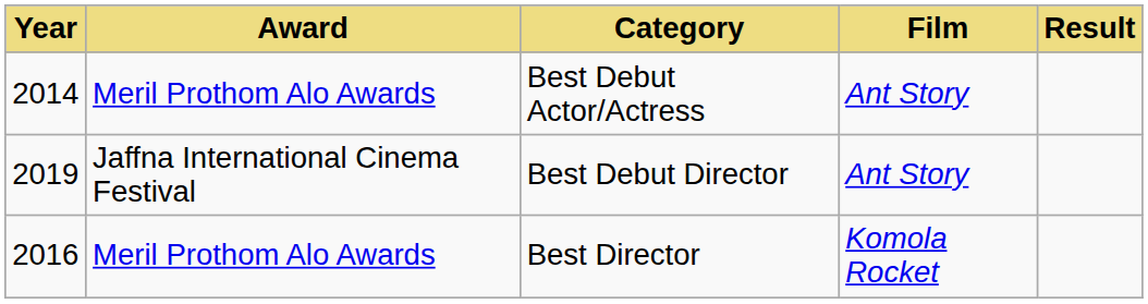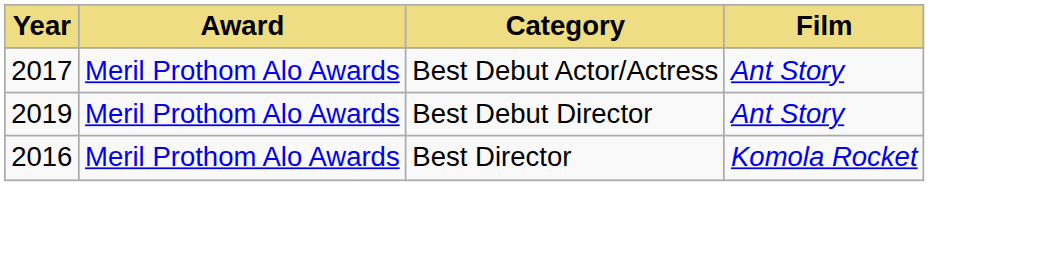- column: Result
Best Debut Actor/Actress | Year: 2014 -> 2017
Best Debut Director | Award: Jaffna International Cinema Festival -> Meril Prothom Alo Awards
